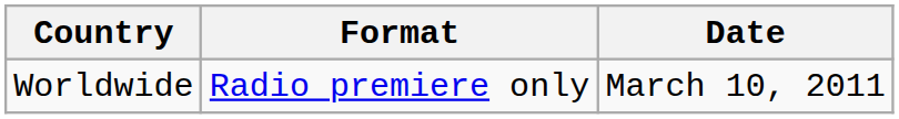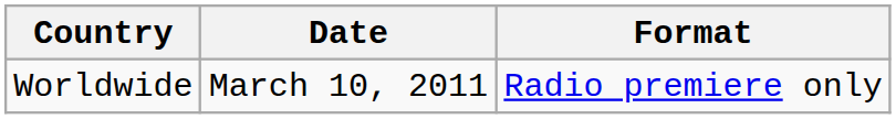columns swapped: Date <-> Format
